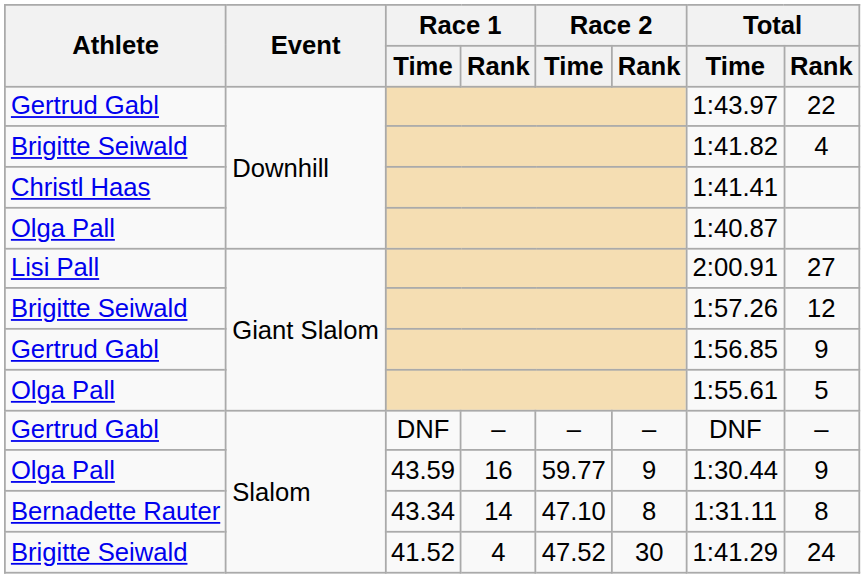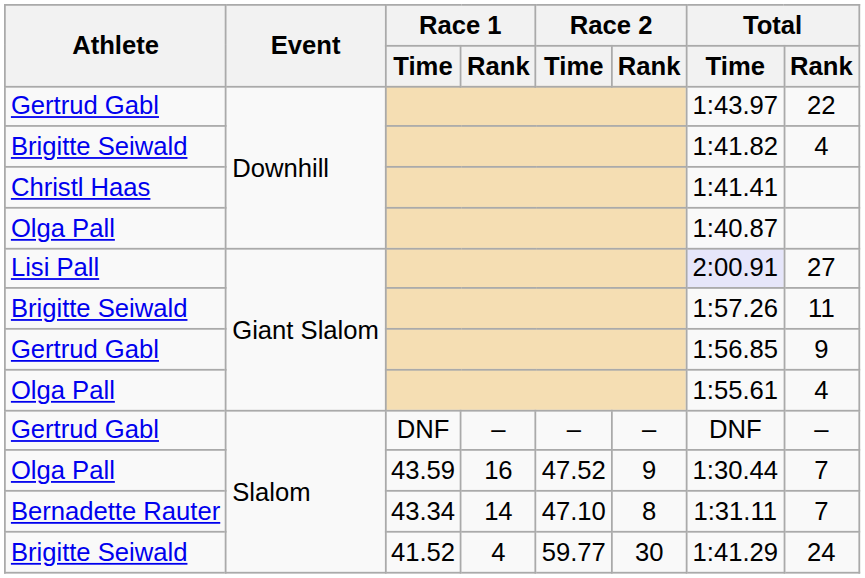Lisi Pall | Total / Time: no background -> lavender background
Brigitte Seiwald / Giant Slalom | Total / Rank: 12 -> 11
Olga Pall / Giant Slalom | Total / Rank: 5 -> 4
Olga Pall / Slalom | Race 2 / Time: 59.77 -> 47.52
Olga Pall / Slalom | Total / Rank: 9 -> 7
Bernadette Rauter | Total / Rank: 8 -> 7
Brigitte Seiwald / Slalom | Race 2 / Time: 47.52 -> 59.77
